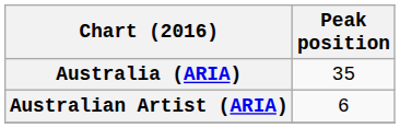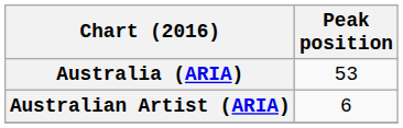Australia (ARIA) | Peak position: 35 -> 53
